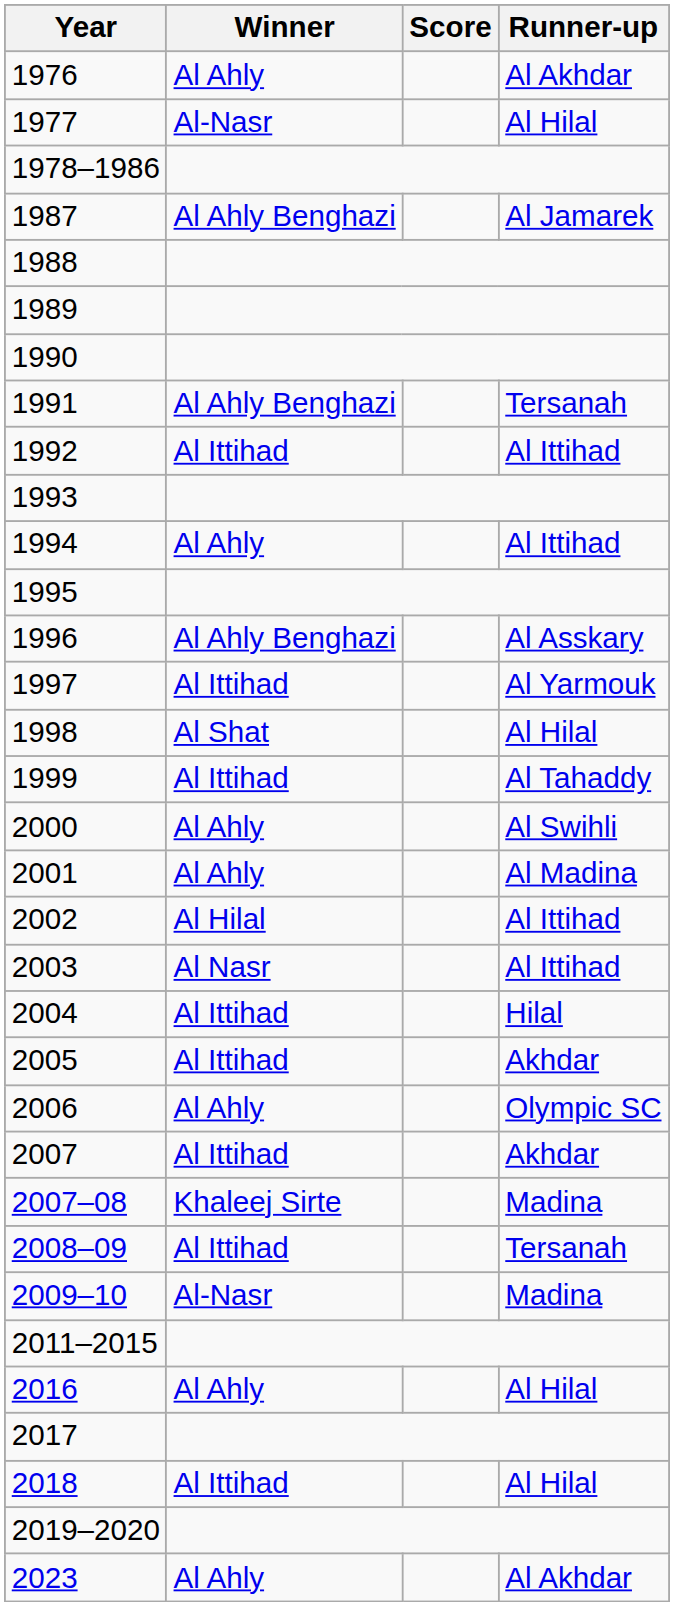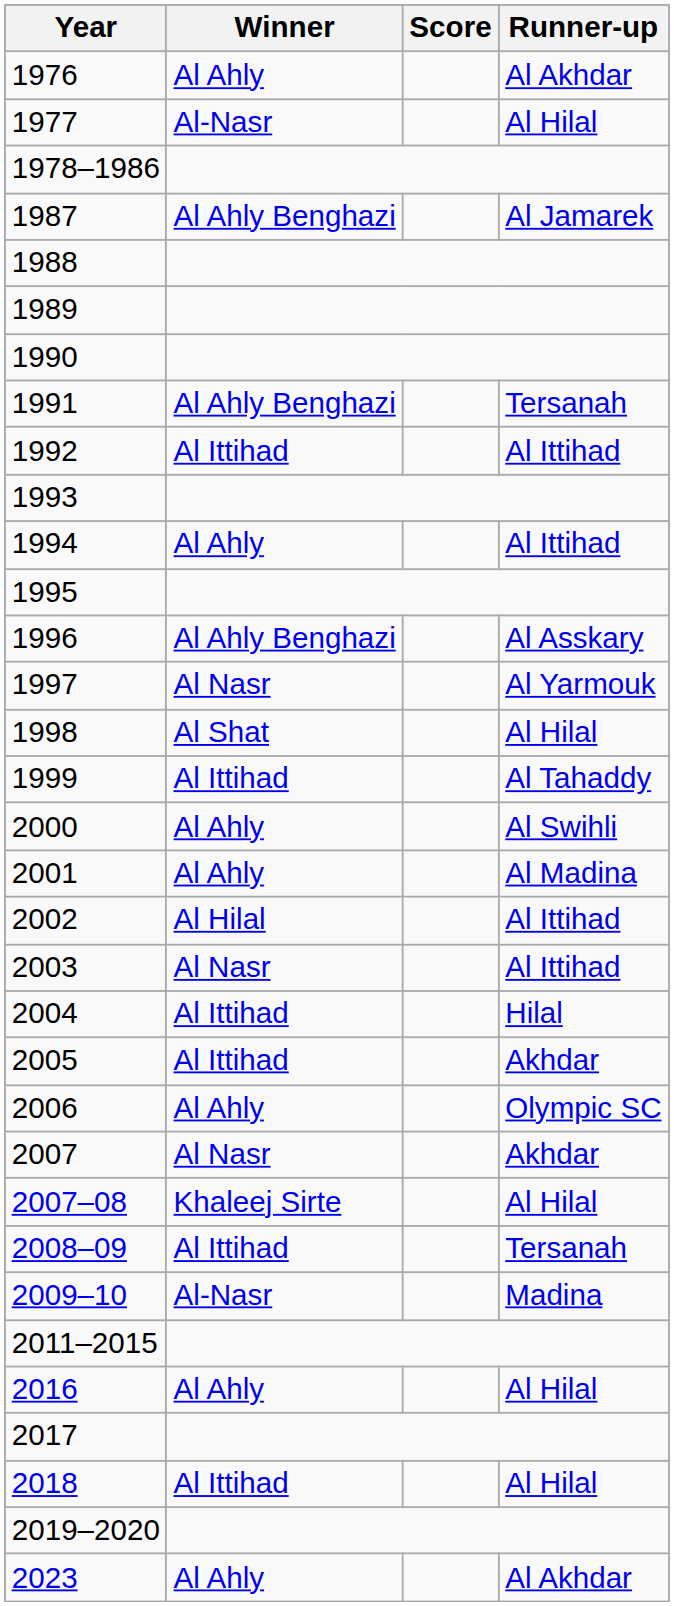1997 | Winner: Al Ittihad -> Al Nasr
2007 | Winner: Al Ittihad -> Al Nasr
2007–08 | Runner-up: Madina -> Al Hilal
